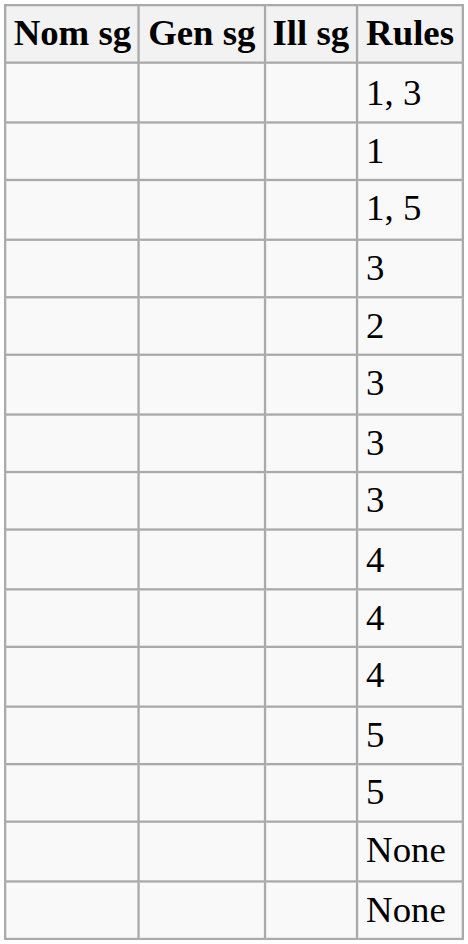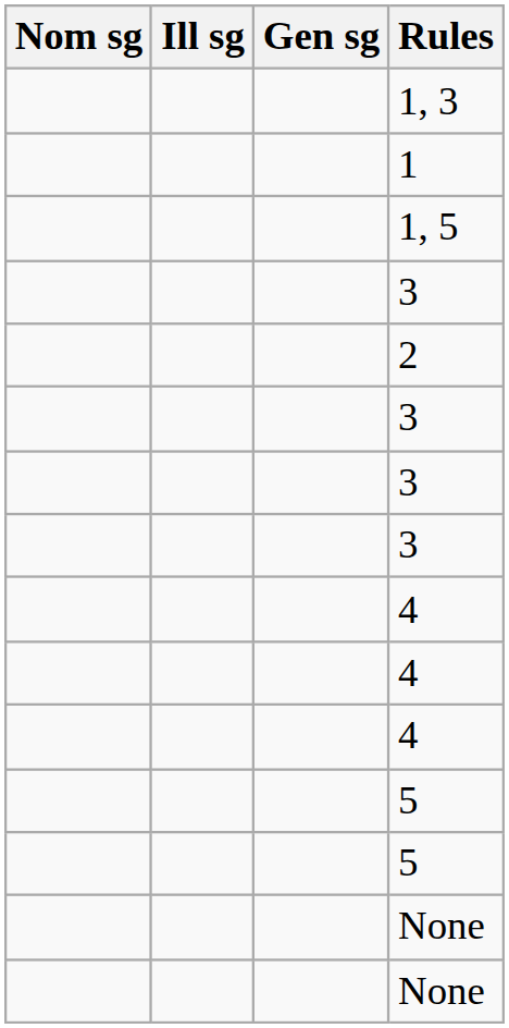columns swapped: Gen sg <-> Ill sg
